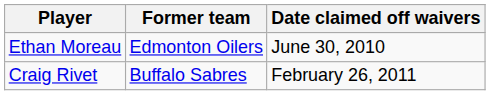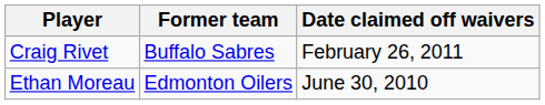rows swapped: Ethan Moreau <-> Craig Rivet
